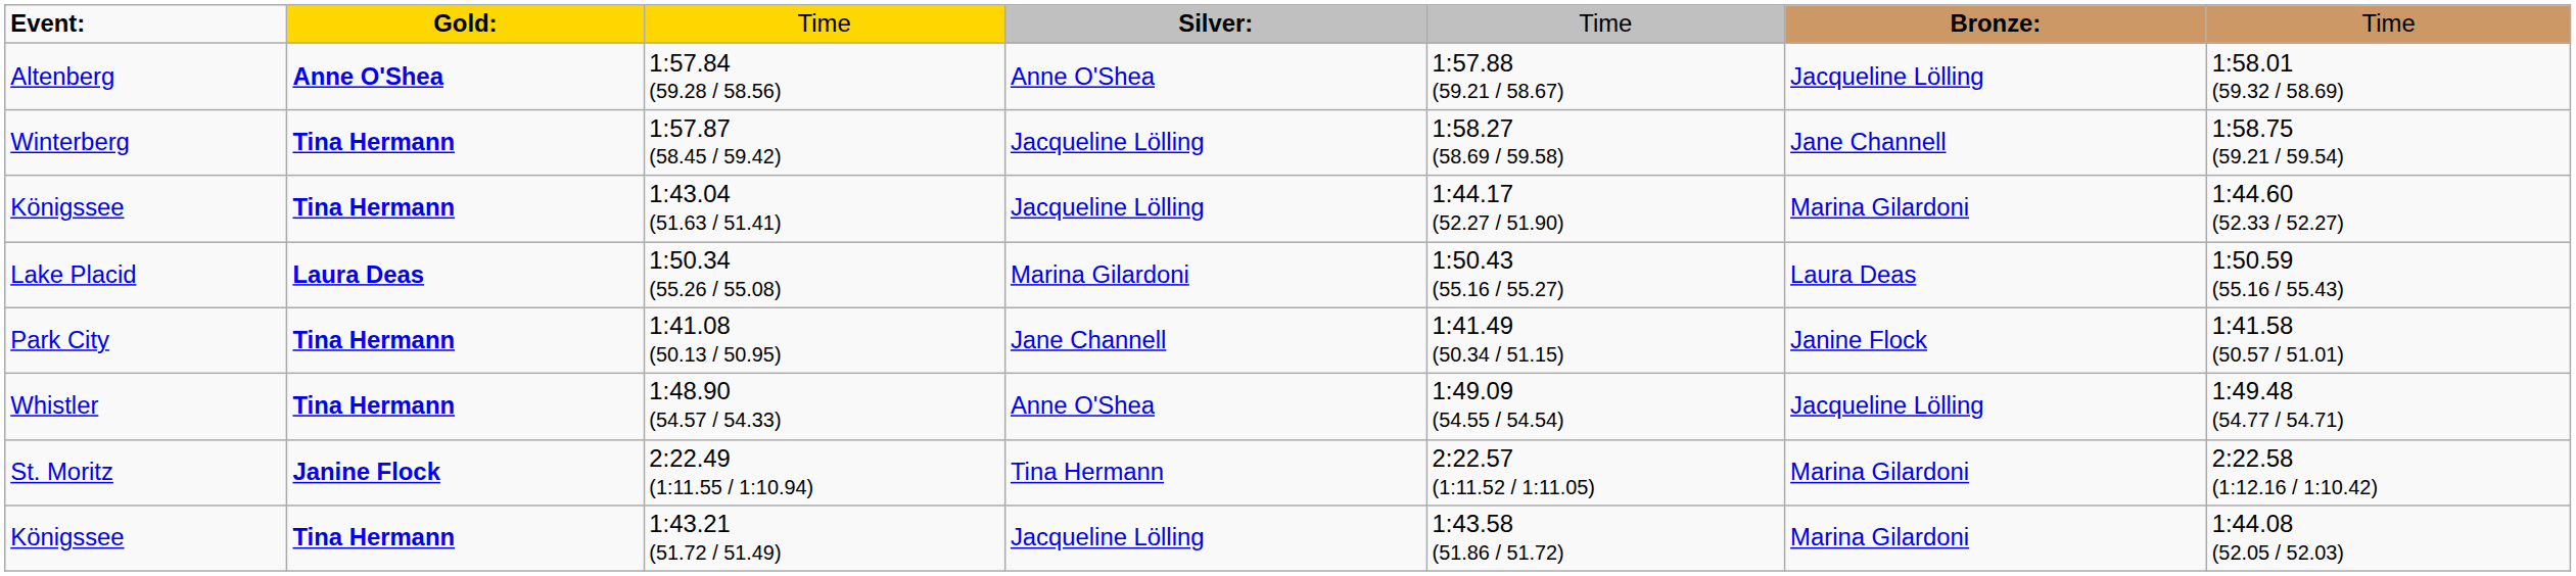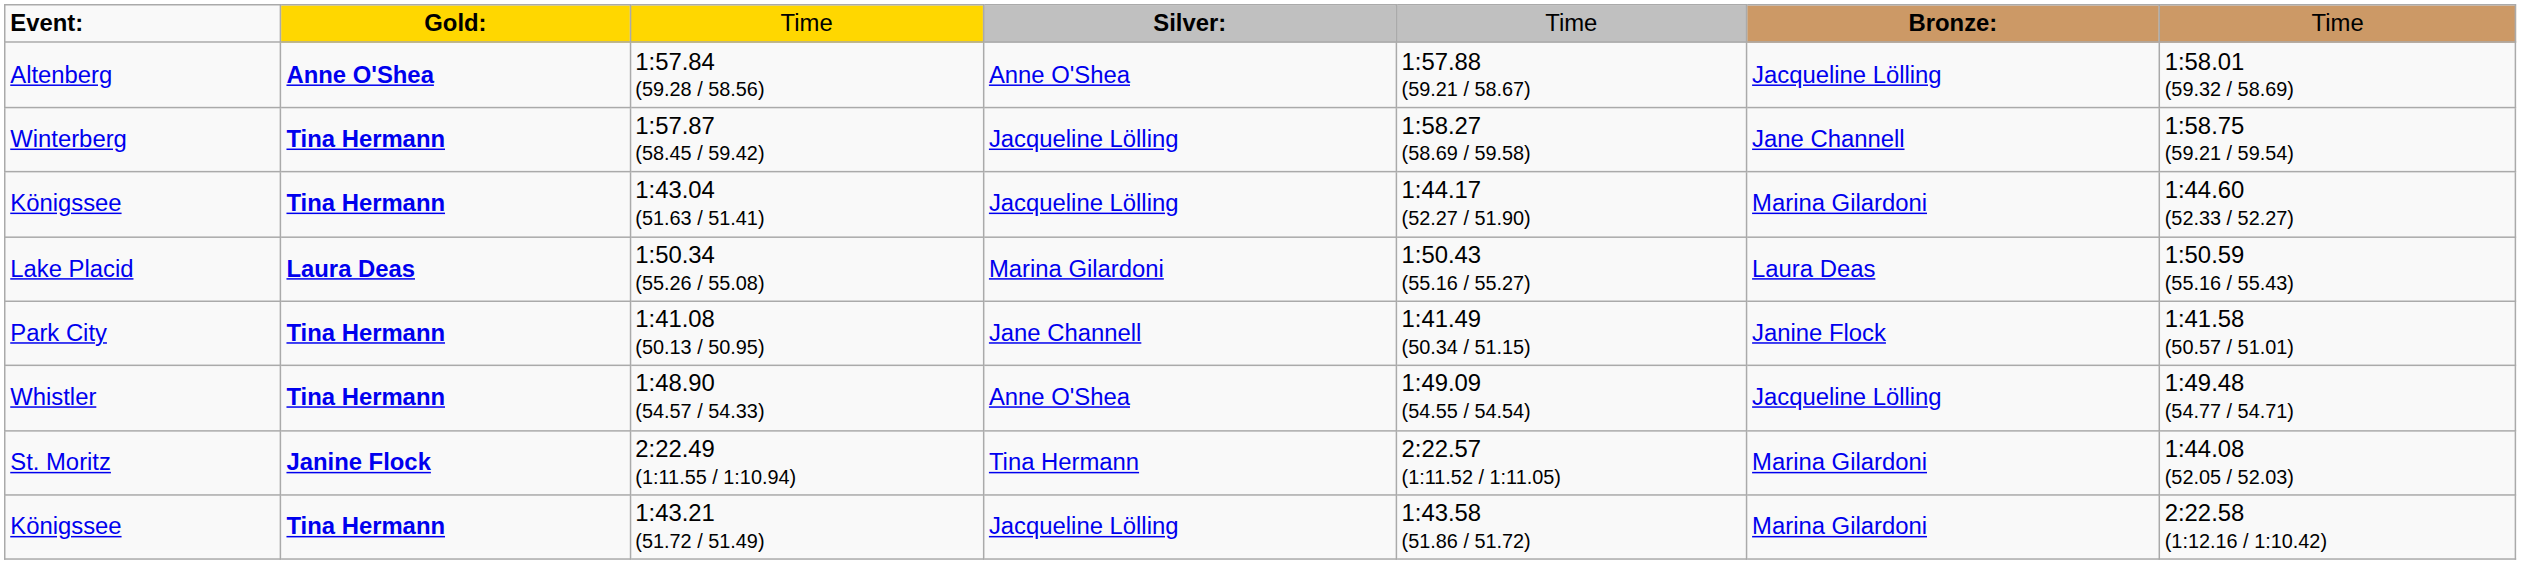2:22.49 (1:11.55 / 1:10.94) | column 7: 2:22.58 (1:12.16 / 1:10.42) -> 1:44.08 (52.05 / 52.03)
1:43.21 (51.72 / 51.49) | column 7: 1:44.08 (52.05 / 52.03) -> 2:22.58 (1:12.16 / 1:10.42)
